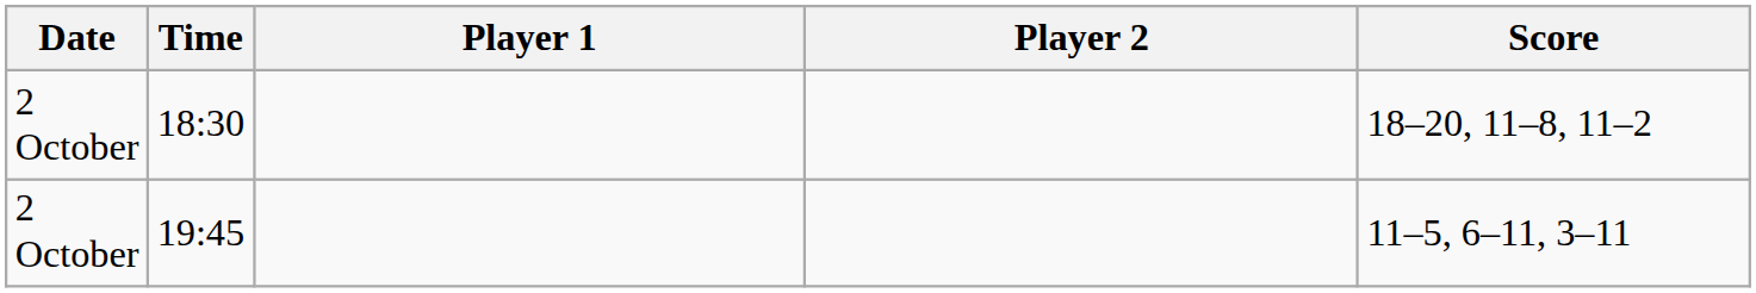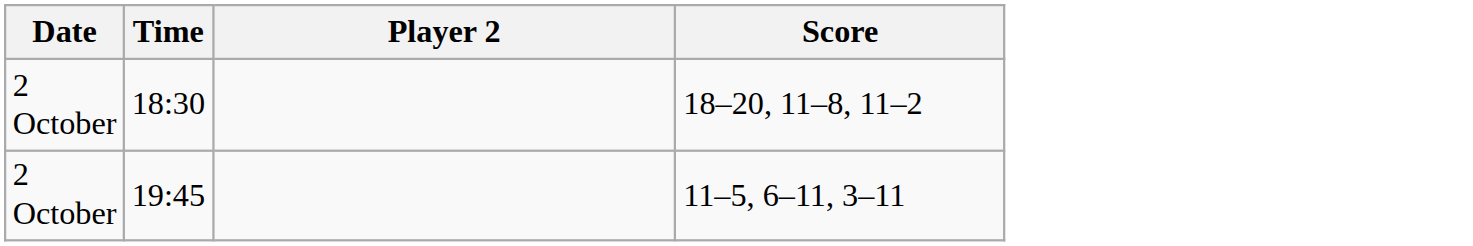- column: Player 1
